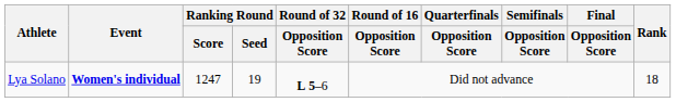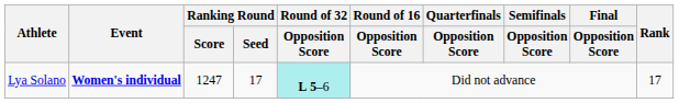Lya Solano | Ranking Round / Seed: 19 -> 17
Lya Solano | Round of 32 / Opposition Score: no background -> paleturquoise background
Lya Solano | Rank: 18 -> 17
